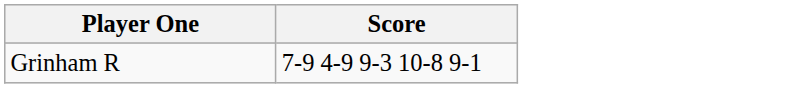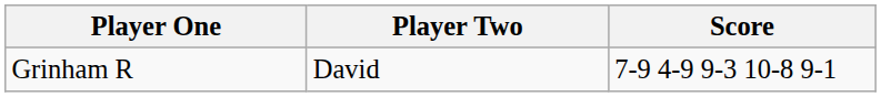+ column: Player Two | David
